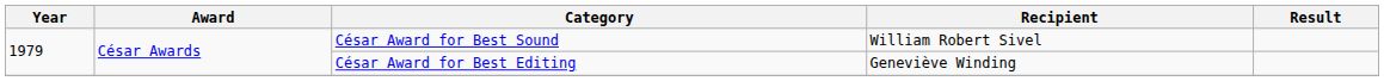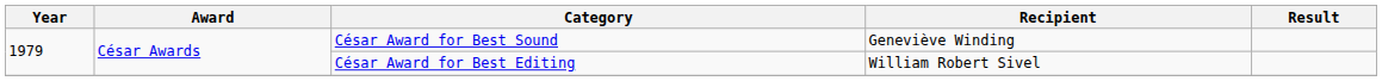César Award for Best Sound | Recipient: William Robert Sivel -> Geneviève Winding
César Award for Best Editing | Recipient: Geneviève Winding -> William Robert Sivel
